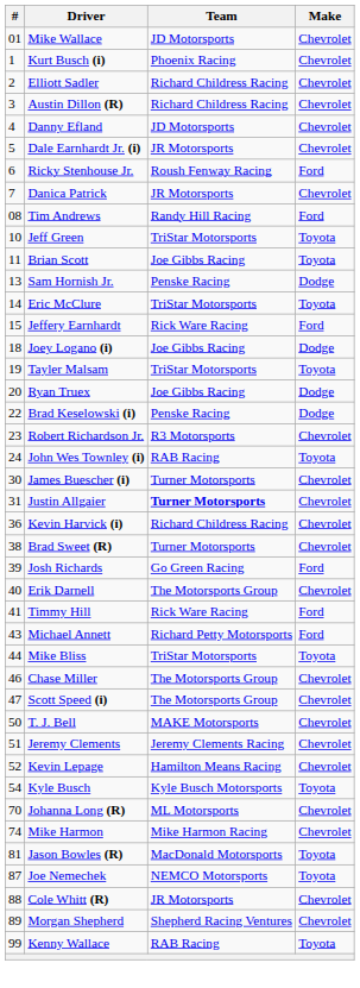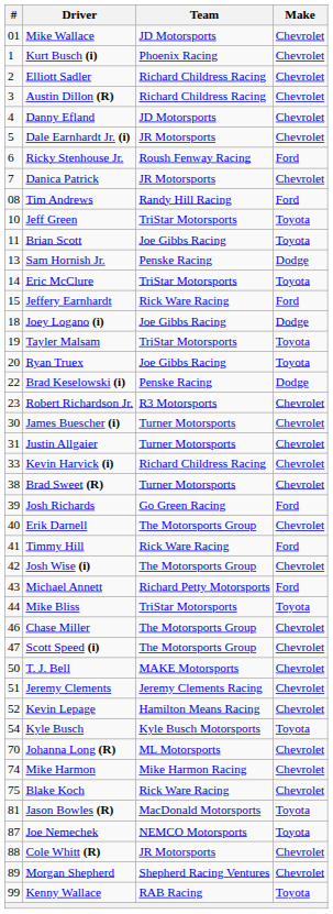Ryan Truex | Make: Dodge -> Toyota
- row: 24 | John Wes Townley (i) | RAB Racing | Toyota
Justin Allgaier | Team: bold -> normal
Kevin Harvick (i) | #: 36 -> 33
+ row: 42 | Josh Wise (i) | The Motorsports Group | Chevrolet
+ row: 75 | Blake Koch | Rick Ware Racing | Chevrolet
